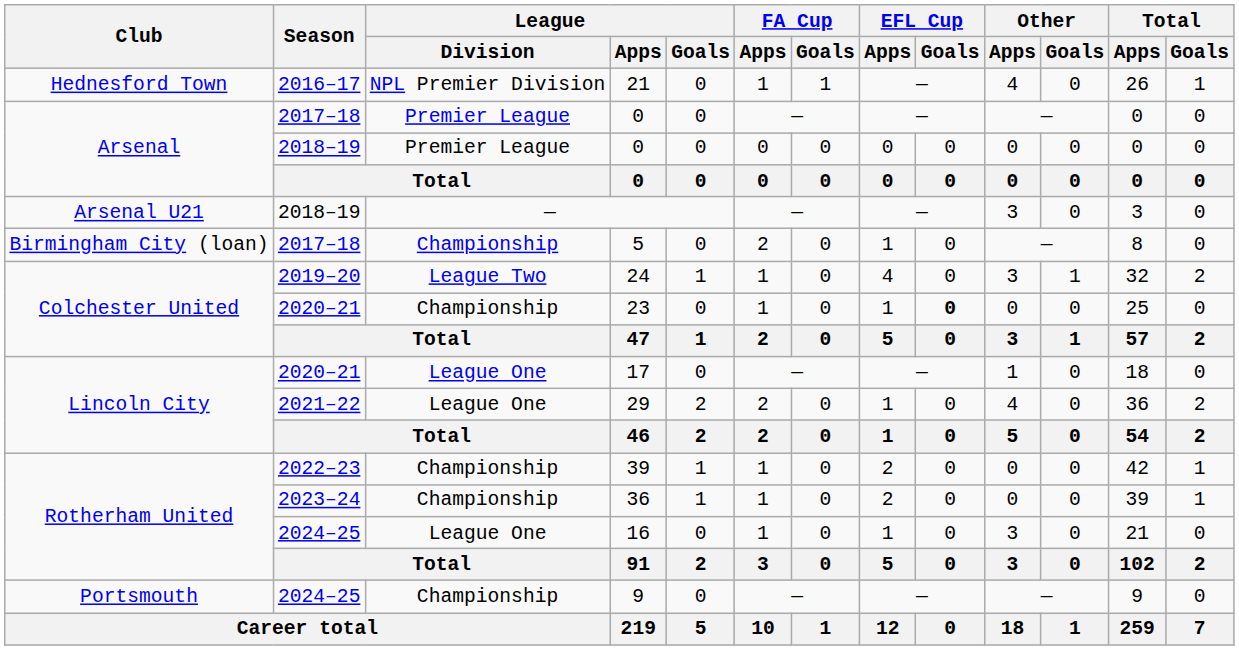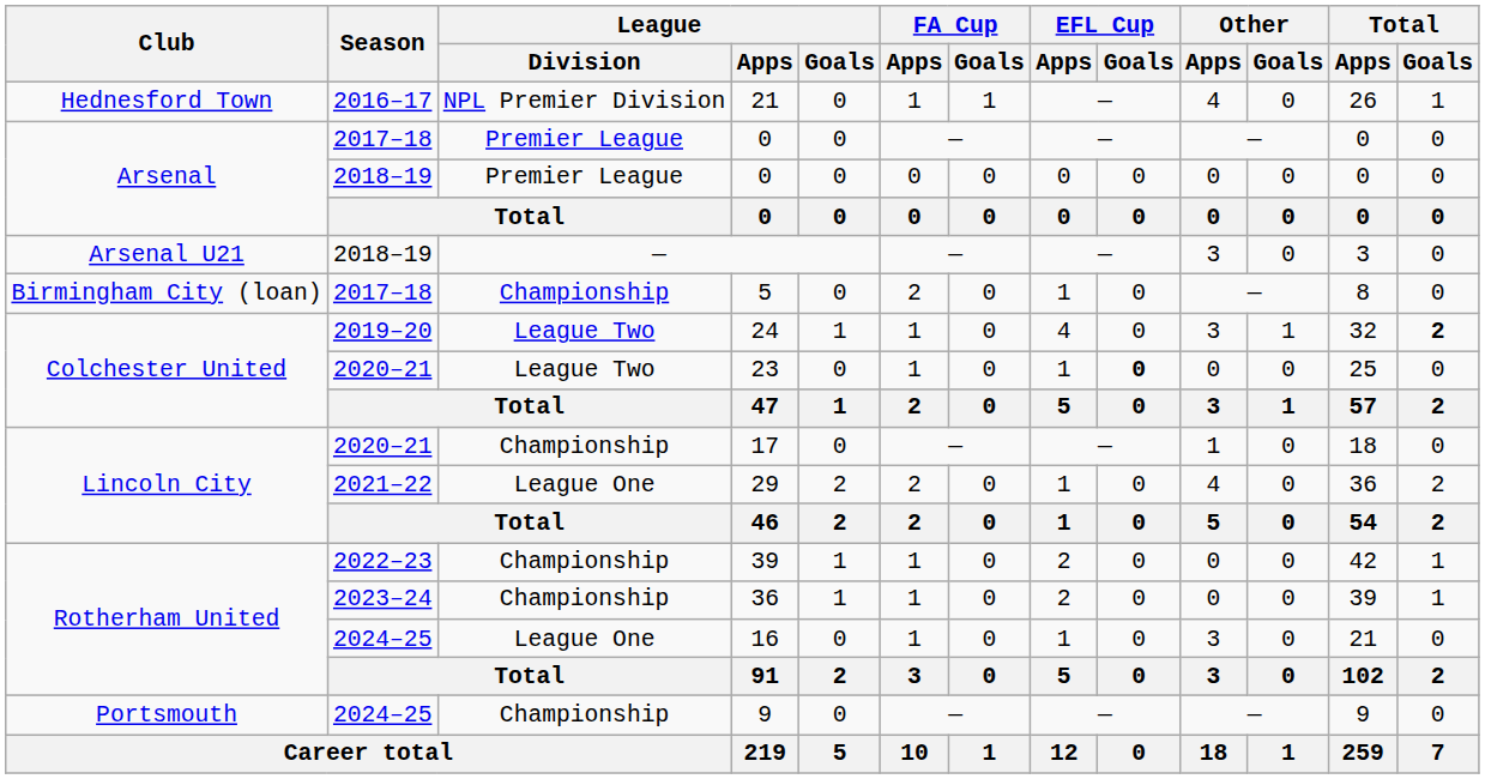24 | Total / Goals: normal -> bold
23 | League / Division: Championship -> League Two
17 | League / Division: League One -> Championship
